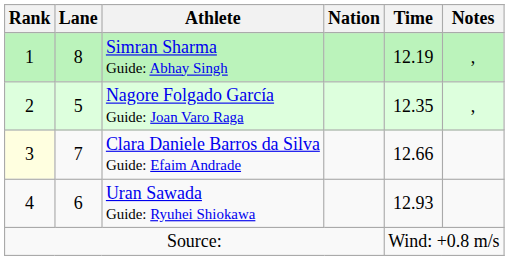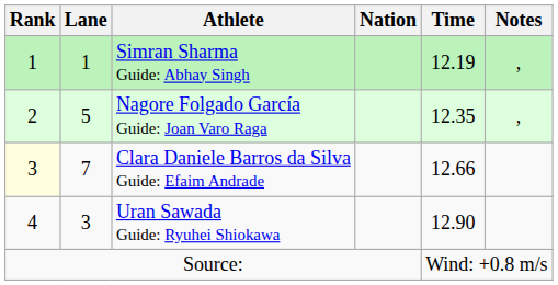Simran Sharma Guide: Abhay Singh | Lane: 8 -> 1
Uran Sawada Guide: Ryuhei Shiokawa | Lane: 6 -> 3
Uran Sawada Guide: Ryuhei Shiokawa | Time: 12.93 -> 12.90
